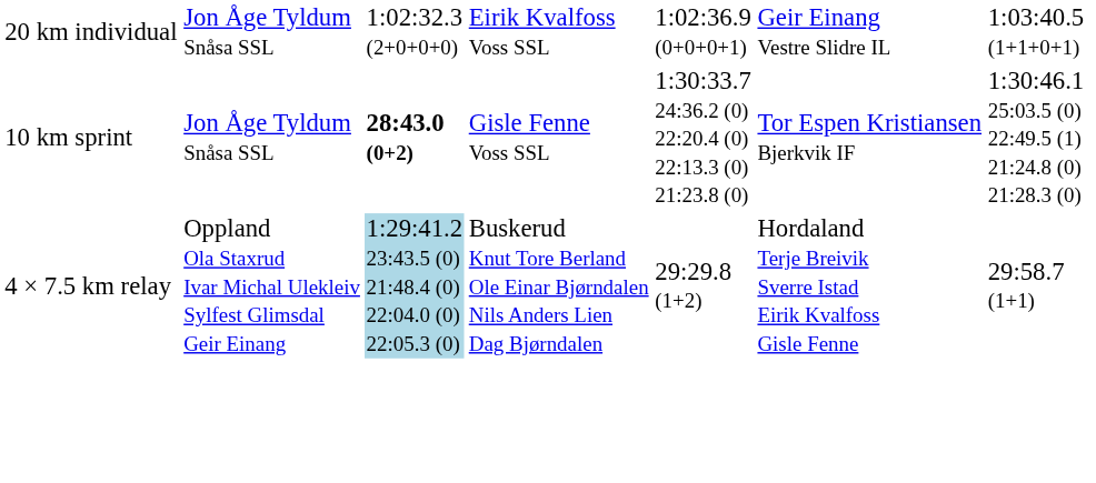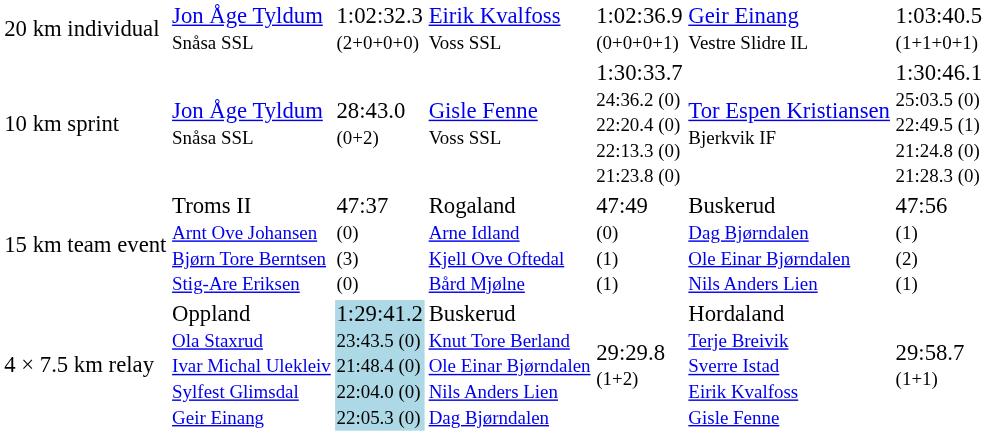10 km sprint | column 3: bold -> normal
+ row: 15 km team event | Troms II Arnt Ove Johansen Bjørn Tore Berntsen Stig-Are Eriksen | 47:37 (0) (3) (0) | Rogaland Arne Idland Kjell Ove Oftedal Bård Mjølne | 47:49 (0) (1) (1) | Buskerud Dag Bjørndalen Ole Einar Bjørndalen Nils Anders Lien | 47:56 (1) (2) (1)
